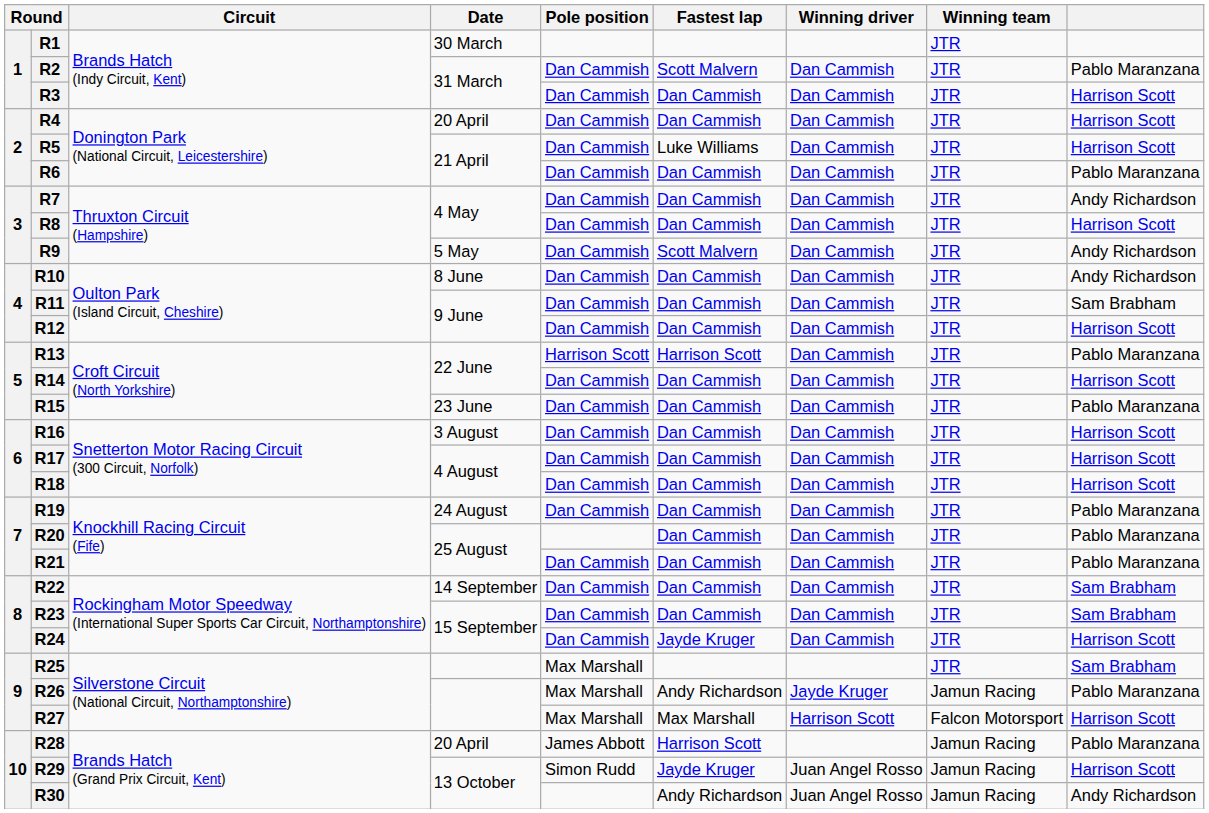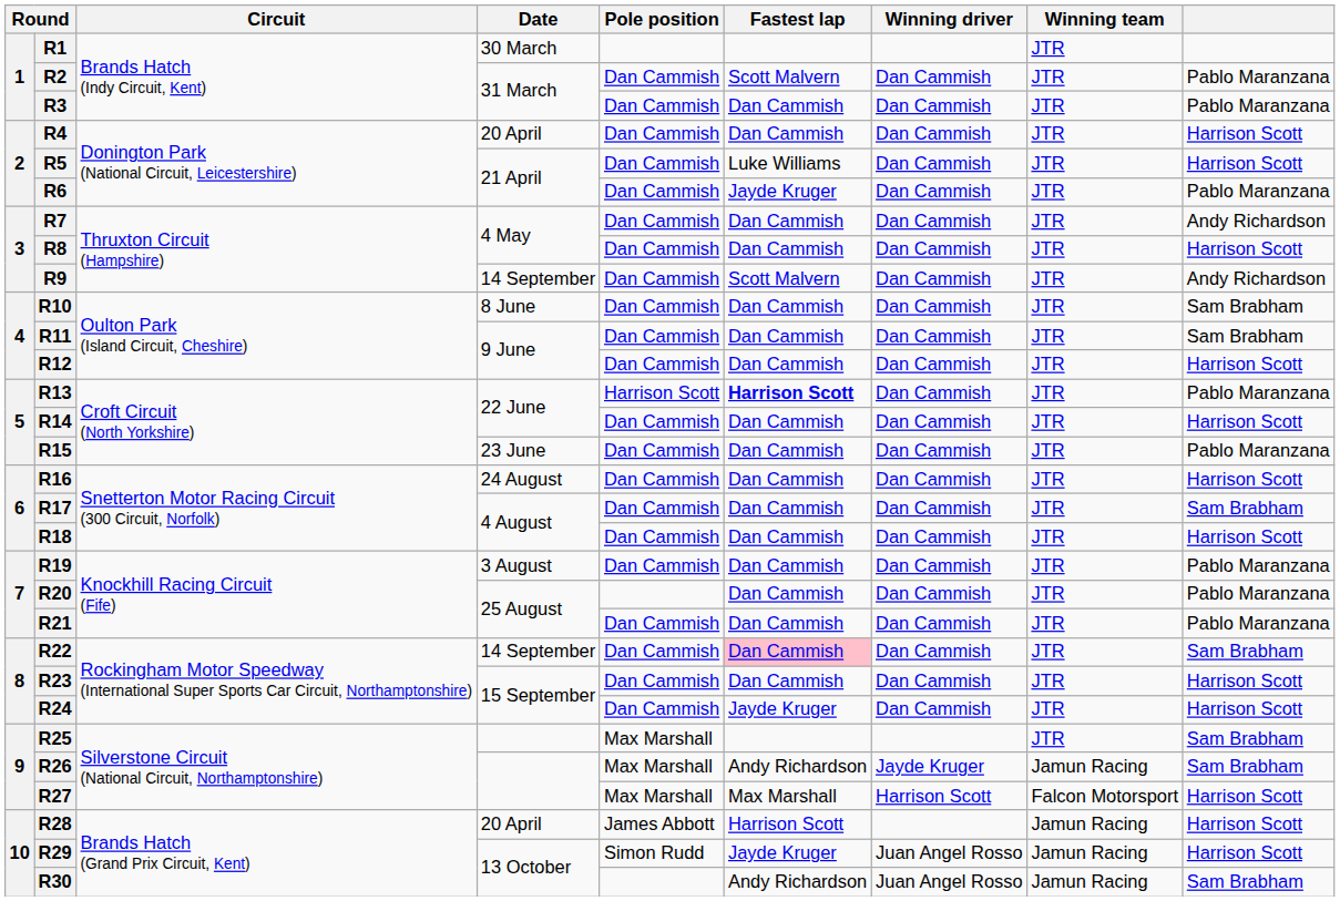R3 | column 9: Harrison Scott -> Pablo Maranzana
R6 | Fastest lap: Dan Cammish -> Jayde Kruger
R9 | Date: 5 May -> 14 September
R10 | column 9: Andy Richardson -> Sam Brabham
R13 | Fastest lap: normal -> bold
R16 | Date: 3 August -> 24 August
R17 | column 9: Harrison Scott -> Sam Brabham
R19 | Date: 24 August -> 3 August
R22 | Fastest lap: no background -> pink background
R23 | column 9: Sam Brabham -> Harrison Scott
R26 | column 9: Pablo Maranzana -> Sam Brabham
R28 | column 9: Pablo Maranzana -> Harrison Scott
R30 | column 9: Andy Richardson -> Sam Brabham
